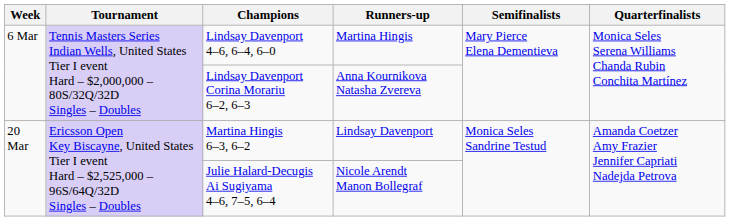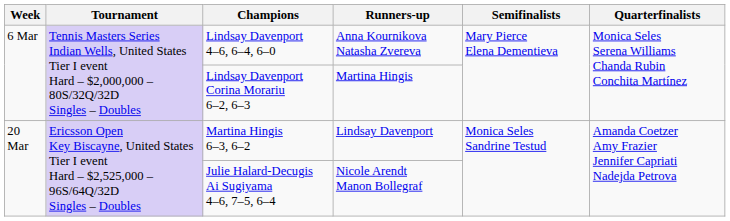Lindsay Davenport 4–6, 6–4, 6–0 | Runners-up: Martina Hingis -> Anna Kournikova Natasha Zvereva
Lindsay Davenport Corina Morariu 6–2, 6–3 | Runners-up: Anna Kournikova Natasha Zvereva -> Martina Hingis
